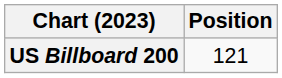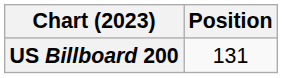US Billboard 200 | Position: 121 -> 131
